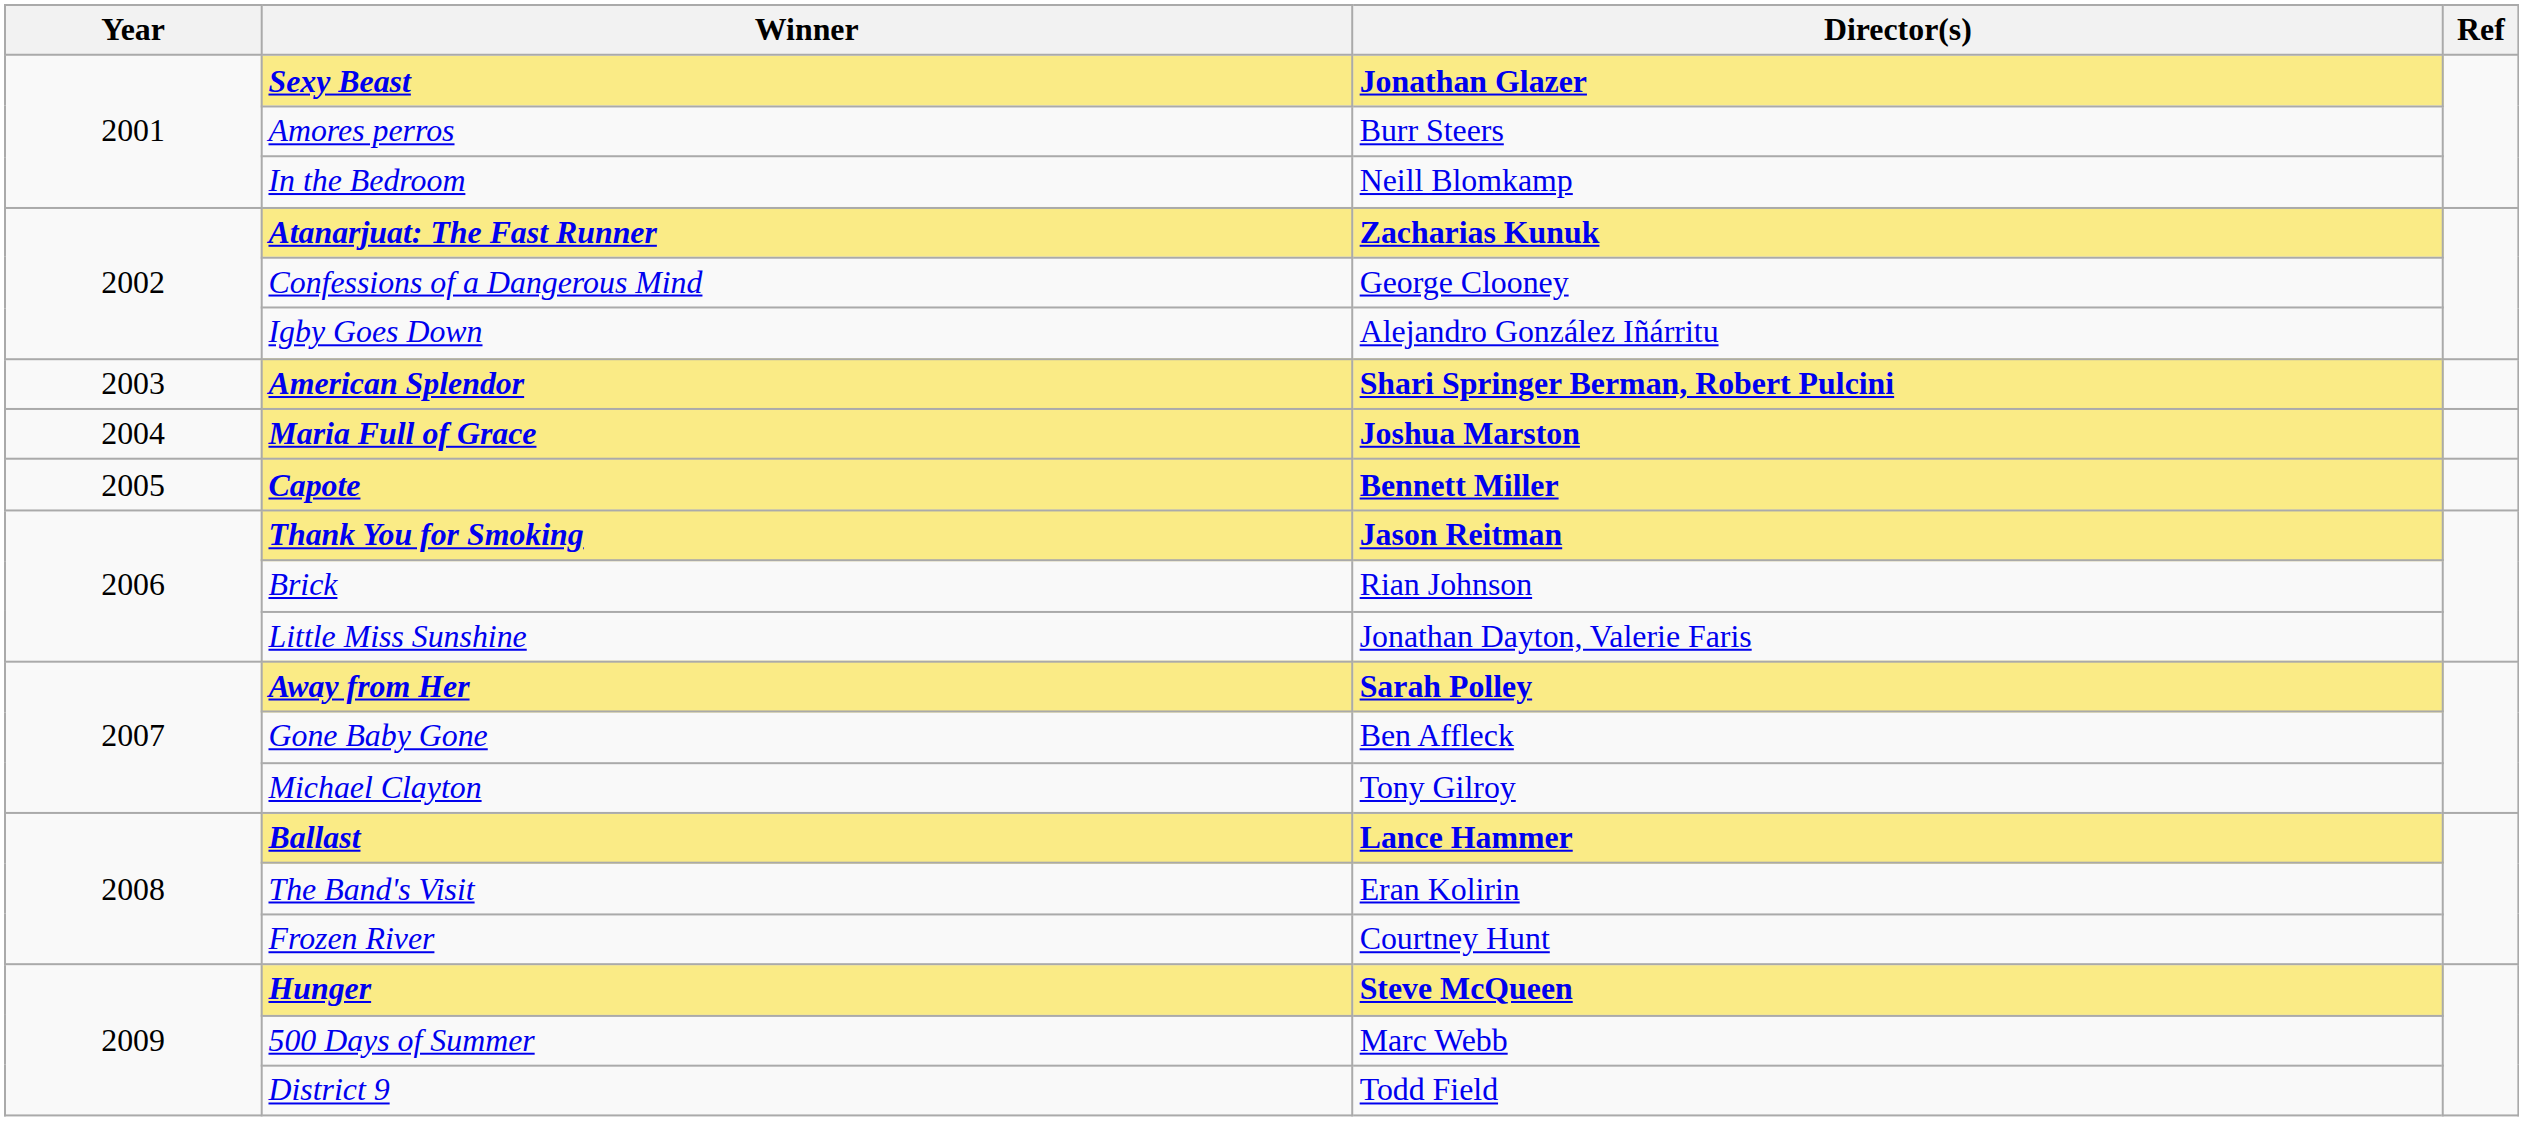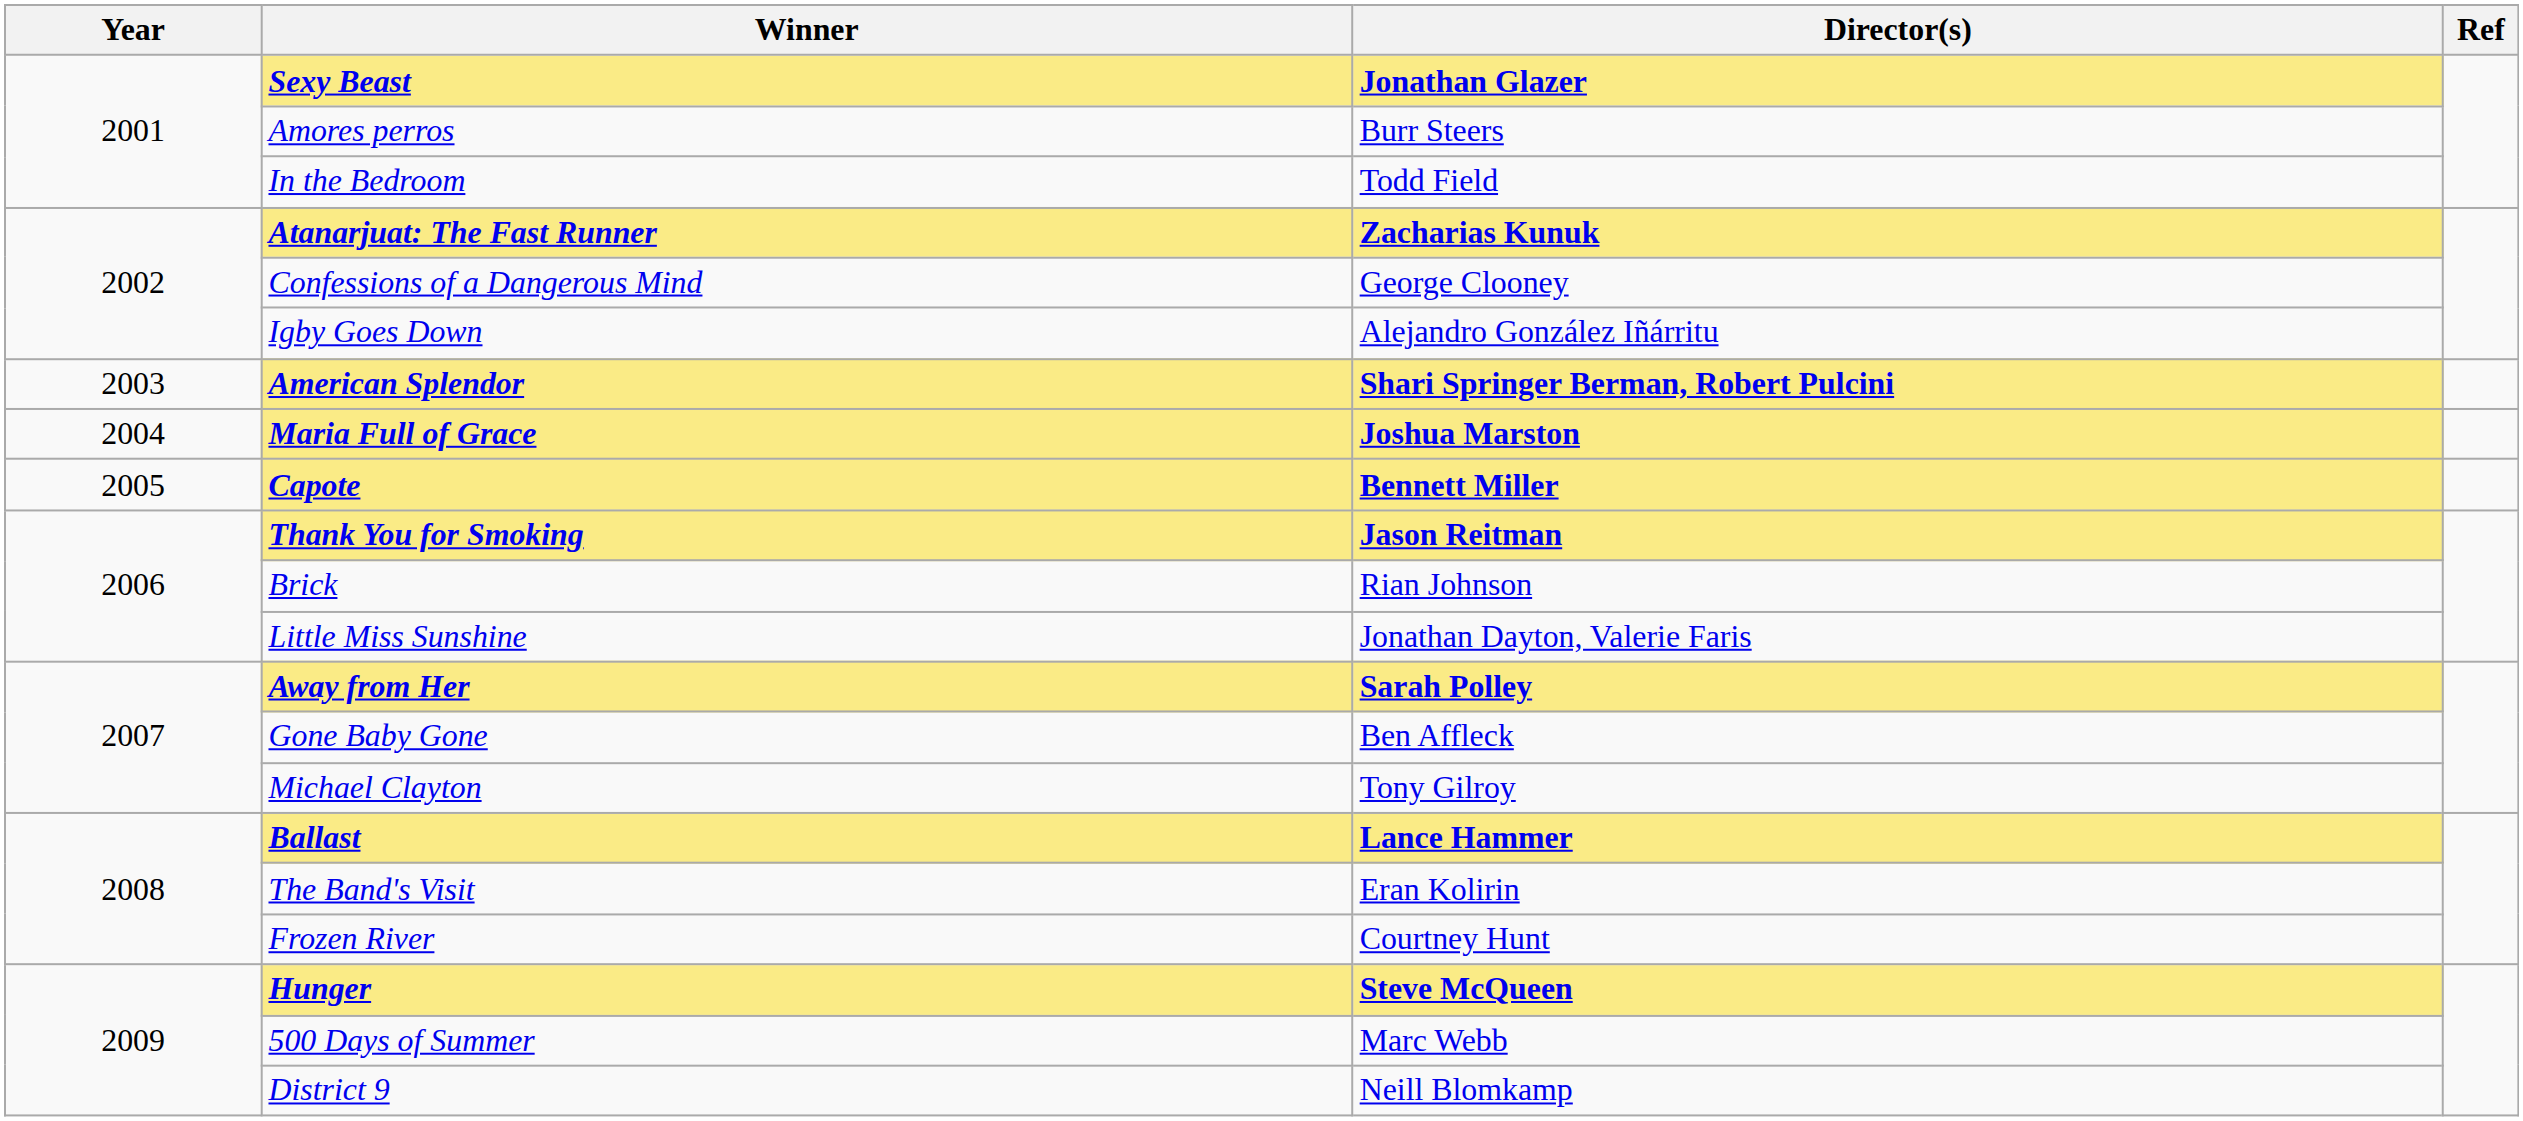In the Bedroom | Director(s): Neill Blomkamp -> Todd Field
District 9 | Director(s): Todd Field -> Neill Blomkamp
